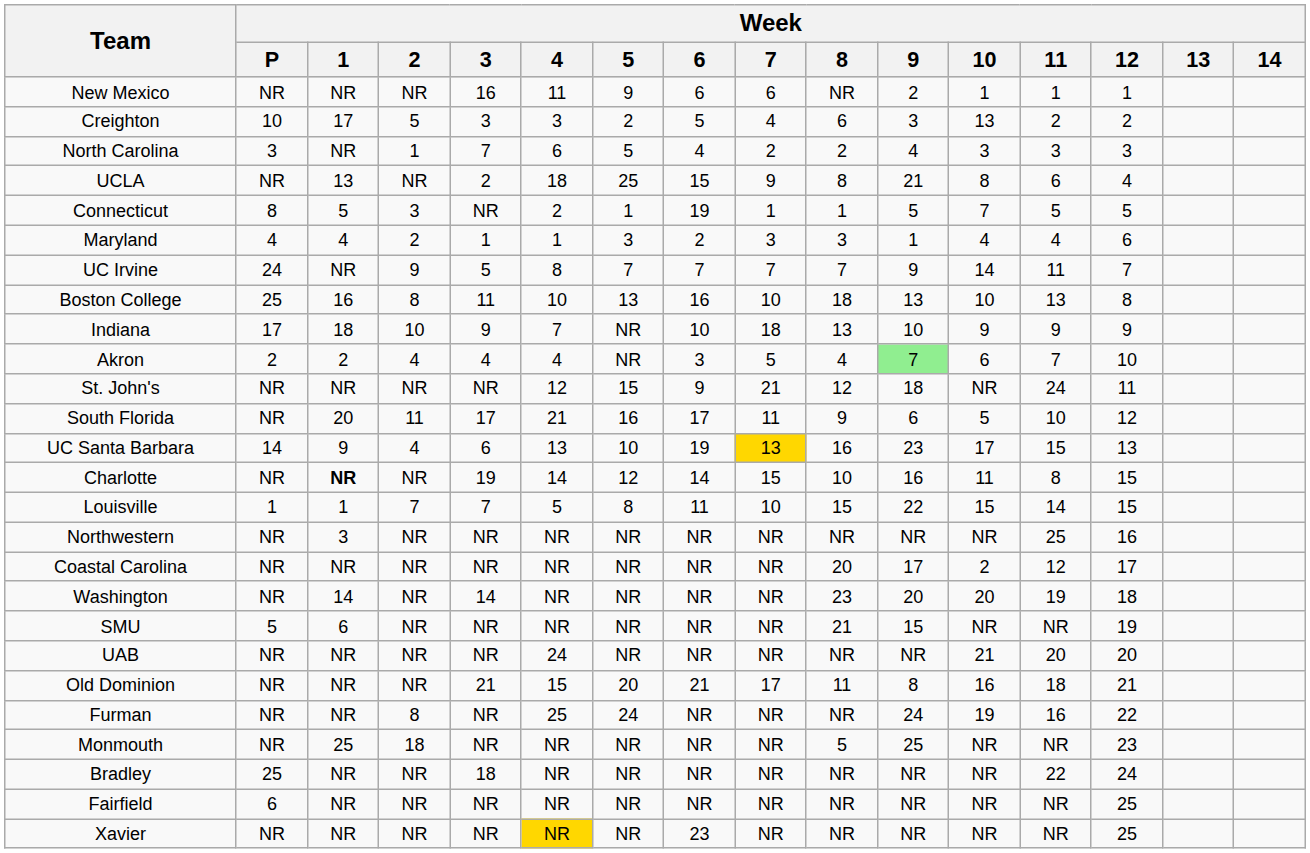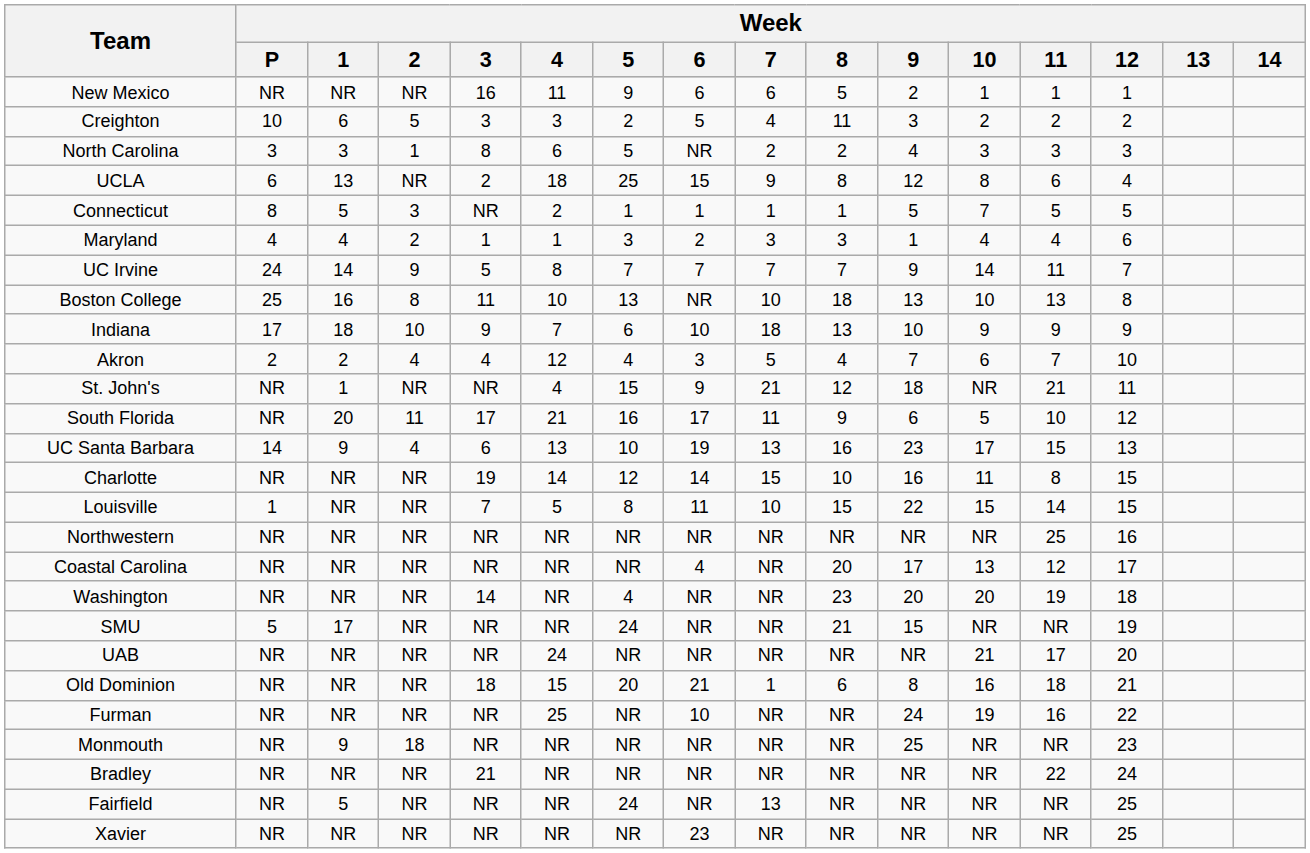New Mexico | Week / 8: NR -> 5
Creighton | Week / 1: 17 -> 6
Creighton | Week / 8: 6 -> 11
Creighton | Week / 10: 13 -> 2
North Carolina | Week / 1: NR -> 3
North Carolina | Week / 3: 7 -> 8
North Carolina | Week / 6: 4 -> NR
UCLA | Week / P: NR -> 6
UCLA | Week / 9: 21 -> 12
Connecticut | Week / 6: 19 -> 1
UC Irvine | Week / 1: NR -> 14
Boston College | Week / 6: 16 -> NR
Indiana | Week / 5: NR -> 6
Akron | Week / 4: 4 -> 12
Akron | Week / 5: NR -> 4
Akron | Week / 9: lightgreen background -> no background
St. John's | Week / 1: NR -> 1
St. John's | Week / 4: 12 -> 4
St. John's | Week / 11: 24 -> 21
UC Santa Barbara | Week / 7: gold background -> no background
Charlotte | Week / 1: bold -> normal
Louisville | Week / 1: 1 -> NR
Louisville | Week / 2: 7 -> NR
Northwestern | Week / 1: 3 -> NR
Coastal Carolina | Week / 6: NR -> 4
Coastal Carolina | Week / 10: 2 -> 13
Washington | Week / 1: 14 -> NR
Washington | Week / 5: NR -> 4
SMU | Week / 1: 6 -> 17
SMU | Week / 5: NR -> 24
UAB | Week / 11: 20 -> 17
Old Dominion | Week / 3: 21 -> 18
Old Dominion | Week / 7: 17 -> 1
Old Dominion | Week / 8: 11 -> 6
Furman | Week / 2: 8 -> NR
Furman | Week / 5: 24 -> NR
Furman | Week / 6: NR -> 10
Monmouth | Week / 1: 25 -> 9
Monmouth | Week / 8: 5 -> NR
Bradley | Week / P: 25 -> NR
Bradley | Week / 3: 18 -> 21
Fairfield | Week / P: 6 -> NR
Fairfield | Week / 1: NR -> 5
Fairfield | Week / 5: NR -> 24
Fairfield | Week / 7: NR -> 13
Xavier | Week / 4: gold background -> no background
